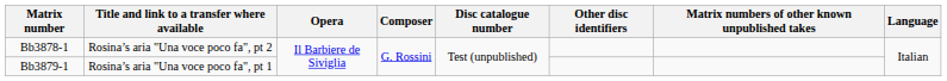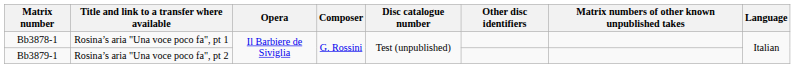Bb3878-1 | Title and link to a transfer where available: Rosina’s aria "Una voce poco fa", pt 2 -> Rosina’s aria "Una voce poco fa", pt 1
Bb3879-1 | Title and link to a transfer where available: Rosina’s aria "Una voce poco fa", pt 1 -> Rosina’s aria "Una voce poco fa", pt 2
